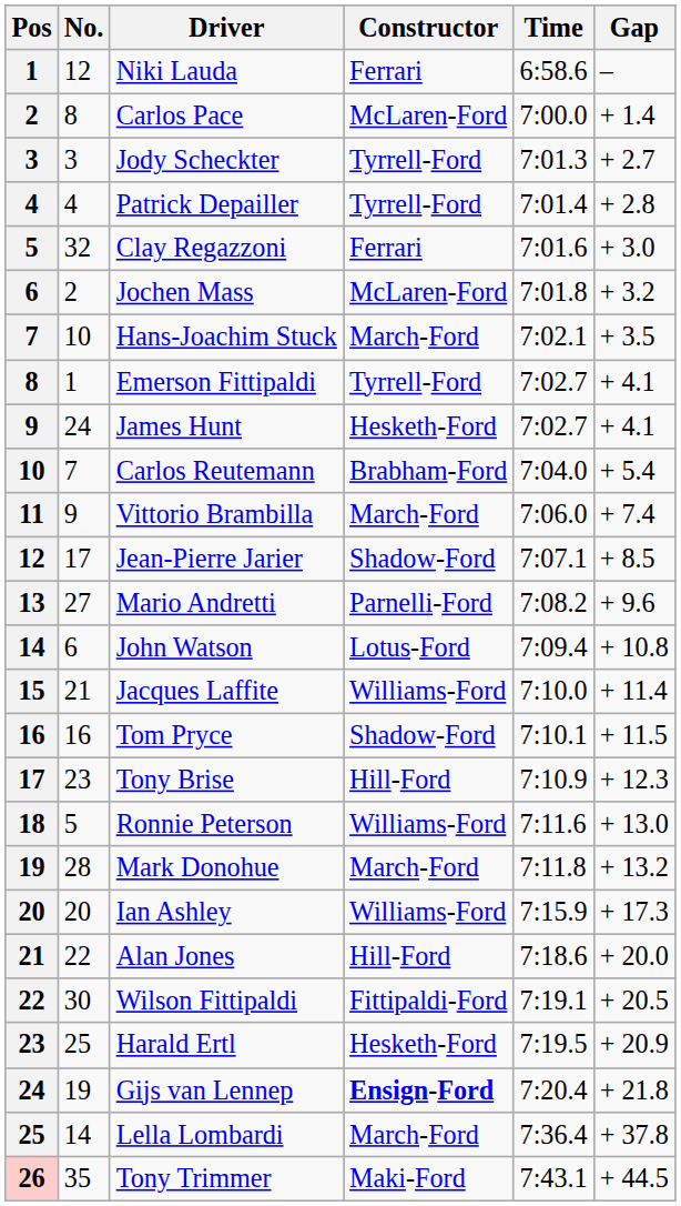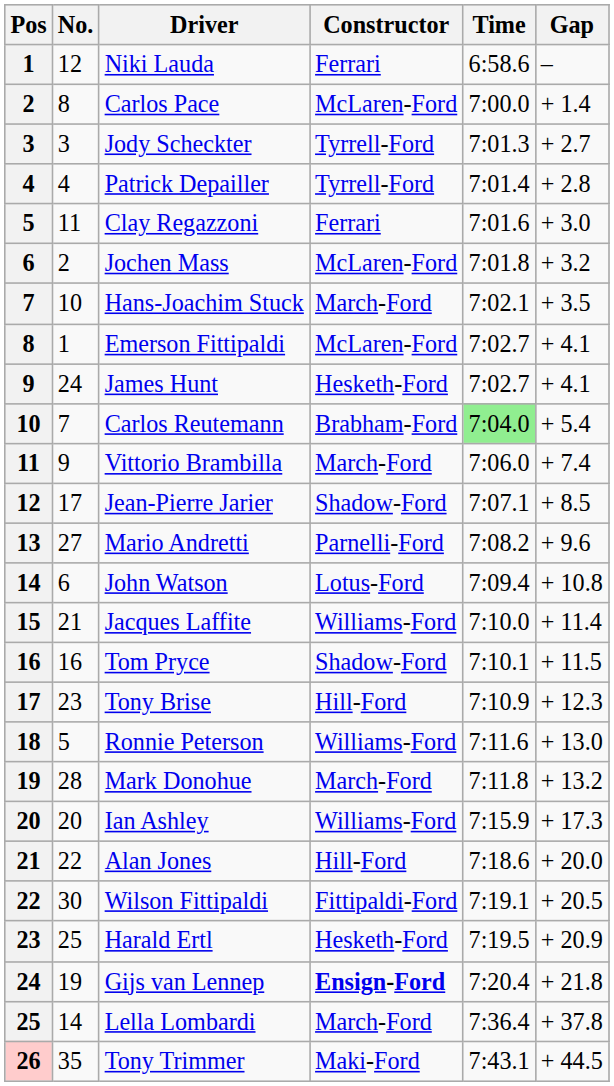Clay Regazzoni | No.: 32 -> 11
Emerson Fittipaldi | Constructor: Tyrrell-Ford -> McLaren-Ford
Carlos Reutemann | Time: no background -> lightgreen background
